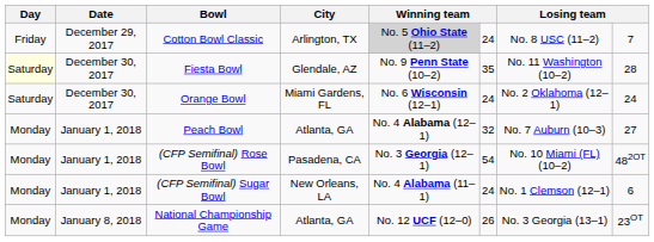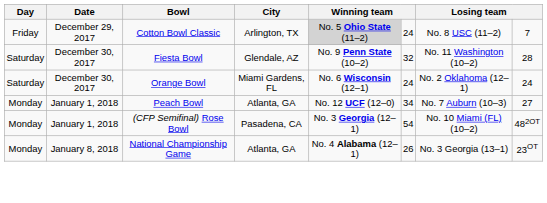Fiesta Bowl | Day: lightyellow background -> no background
Fiesta Bowl | column 6: 35 -> 32
Peach Bowl | column 5: No. 4 Alabama (12–1) -> No. 12 UCF (12–0)
Peach Bowl | column 6: 32 -> 34
- row: Monday | January 1, 2018 | (CFP Semifinal) Sugar Bowl | New Orleans, LA | No. 4 Alabama (11–1) | 24 | No. 1 Clemson (12–1) | 6
National Championship Game | column 5: No. 12 UCF (12–0) -> No. 4 Alabama (12–1)
